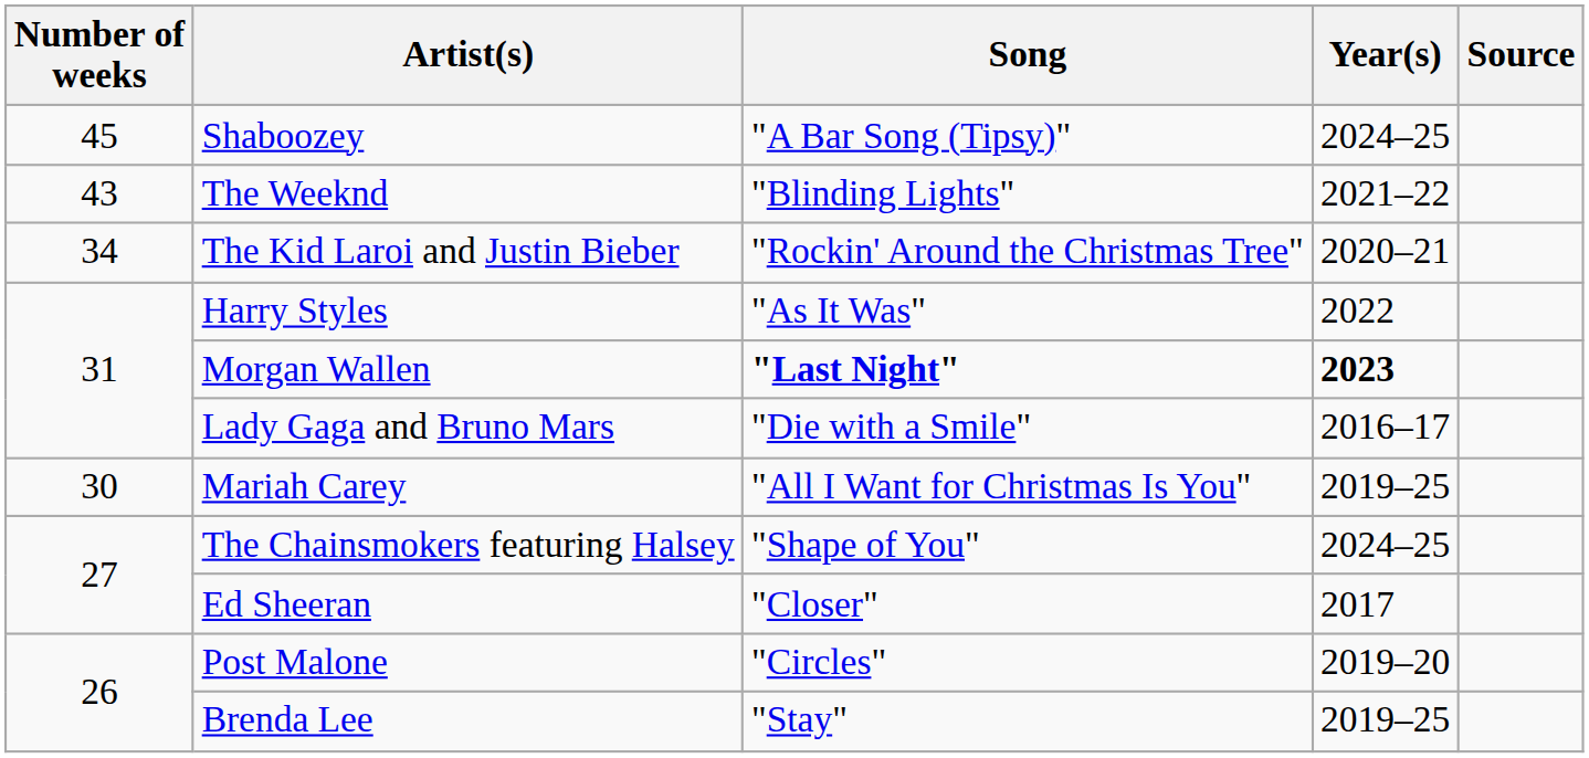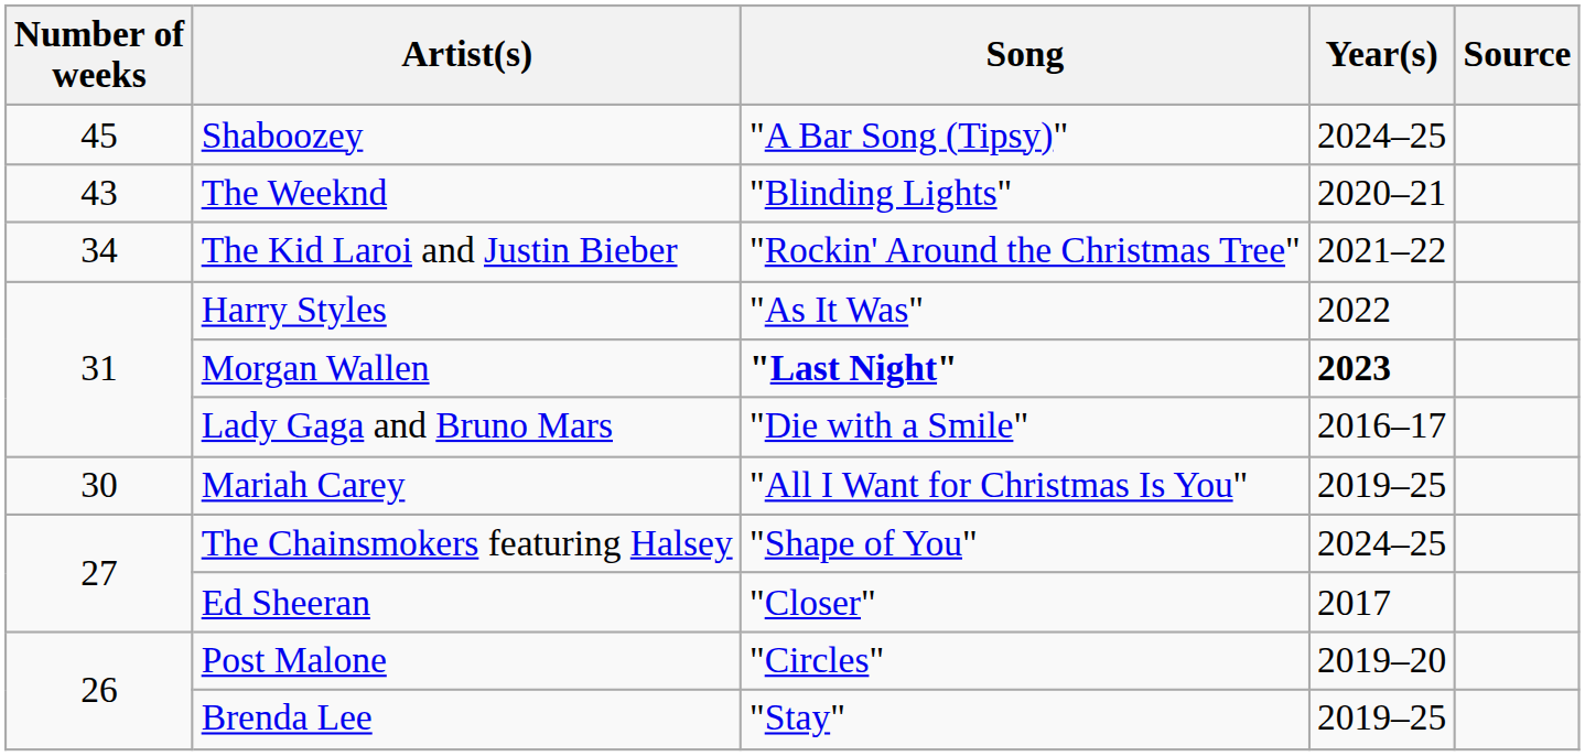The Weeknd | Year(s): 2021–22 -> 2020–21
The Kid Laroi and Justin Bieber | Year(s): 2020–21 -> 2021–22
